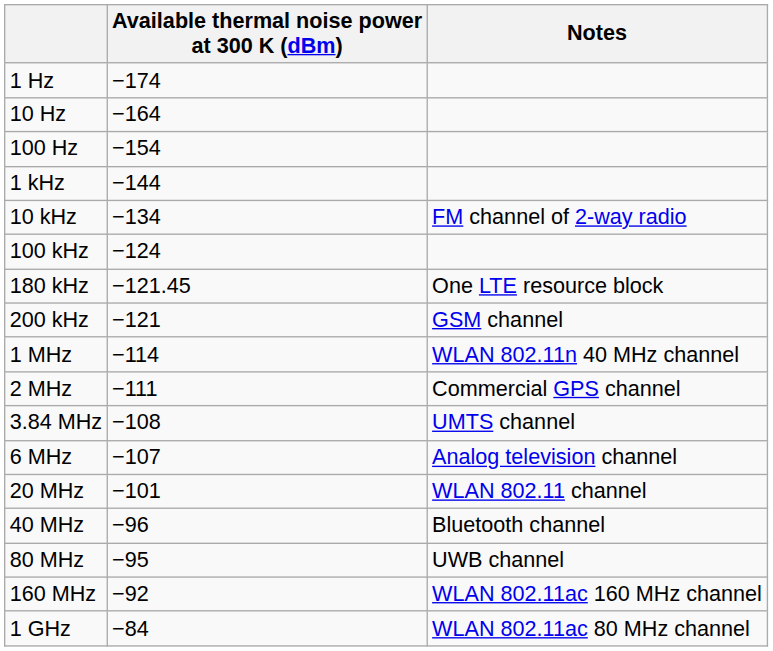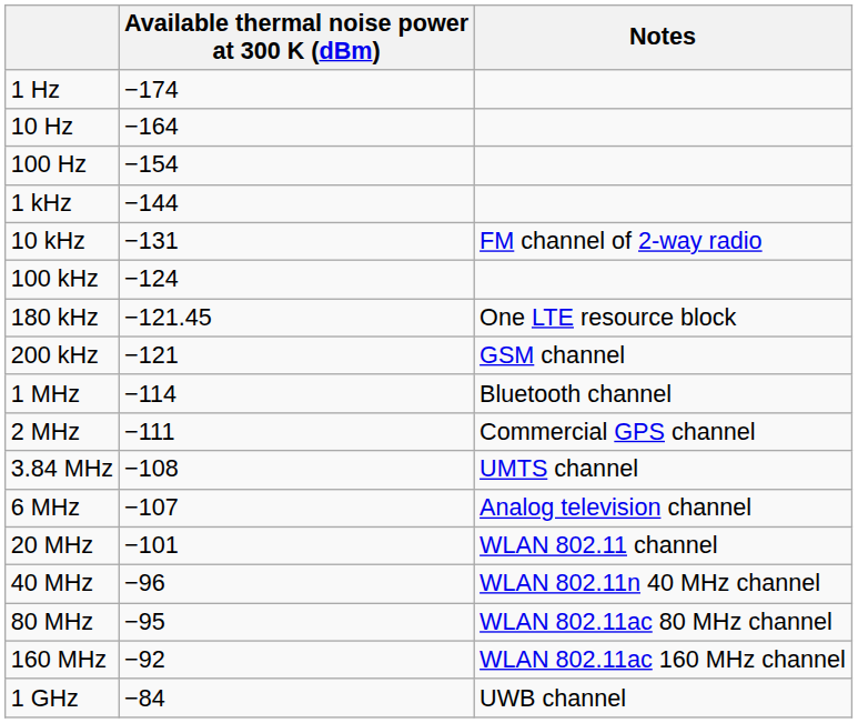10 kHz | Available thermal noise power at 300 K (dBm): −134 -> −131
1 MHz | Notes: WLAN 802.11n 40 MHz channel -> Bluetooth channel
40 MHz | Notes: Bluetooth channel -> WLAN 802.11n 40 MHz channel
80 MHz | Notes: UWB channel -> WLAN 802.11ac 80 MHz channel
1 GHz | Notes: WLAN 802.11ac 80 MHz channel -> UWB channel
